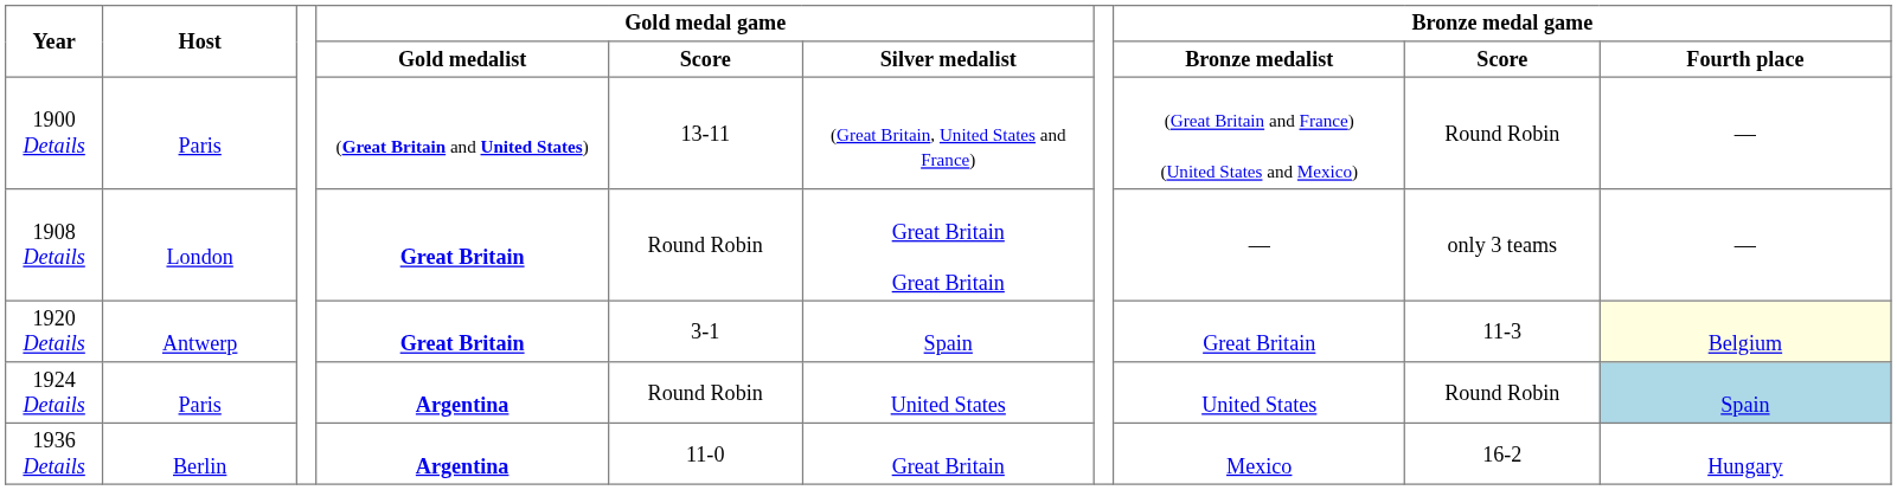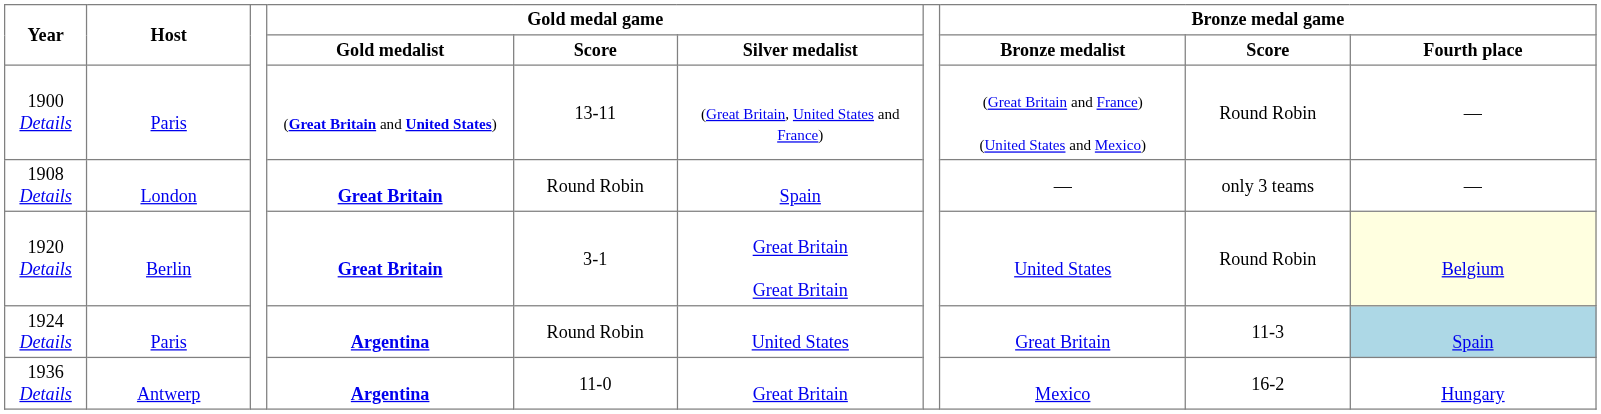1908 Details | Gold medal game / Silver medalist: Great Britain Great Britain -> Spain
1920 Details | Host: Antwerp -> Berlin
1920 Details | Gold medal game / Silver medalist: Spain -> Great Britain Great Britain
1920 Details | Bronze medal game / Bronze medalist: Great Britain -> United States
1920 Details | Bronze medal game / Score: 11-3 -> Round Robin
1924 Details | Bronze medal game / Bronze medalist: United States -> Great Britain
1924 Details | Bronze medal game / Score: Round Robin -> 11-3
1936 Details | Host: Berlin -> Antwerp
